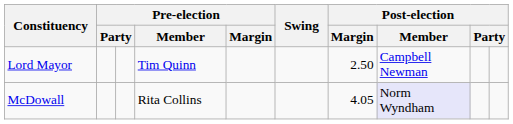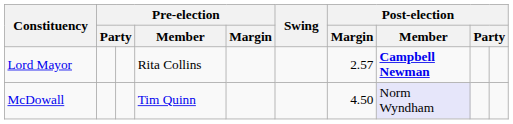Lord Mayor | Pre-election / Member: Tim Quinn -> Rita Collins
Lord Mayor | Post-election / Margin: 2.50 -> 2.57
Lord Mayor | Post-election / Member: normal -> bold
McDowall | Pre-election / Member: Rita Collins -> Tim Quinn
McDowall | Post-election / Margin: 4.05 -> 4.50
